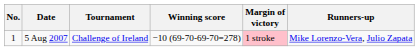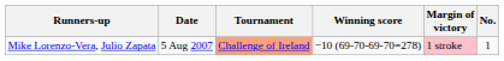columns swapped: No. <-> Runners-up
5 Aug 2007 | Tournament: no background -> lightsalmon background
